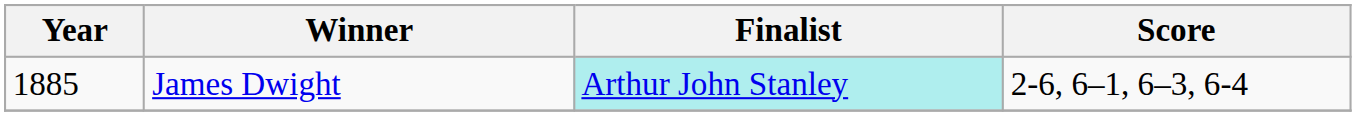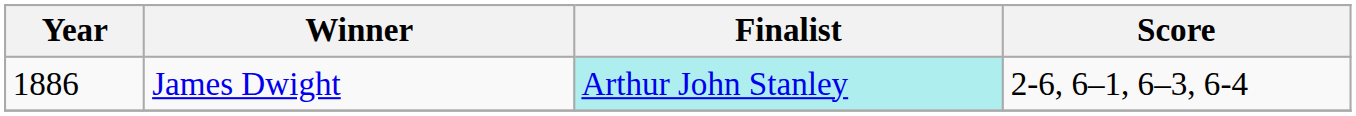James Dwight | Year: 1885 -> 1886
